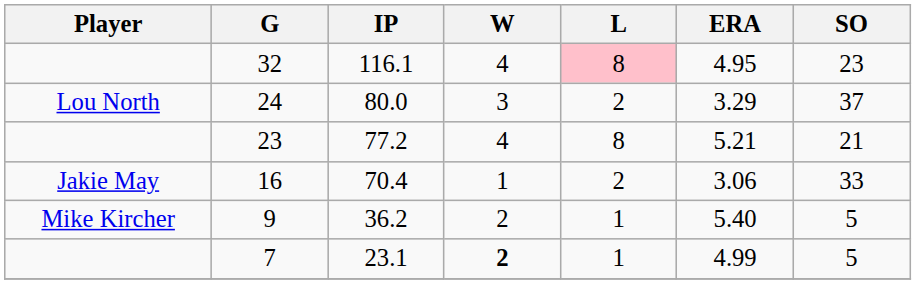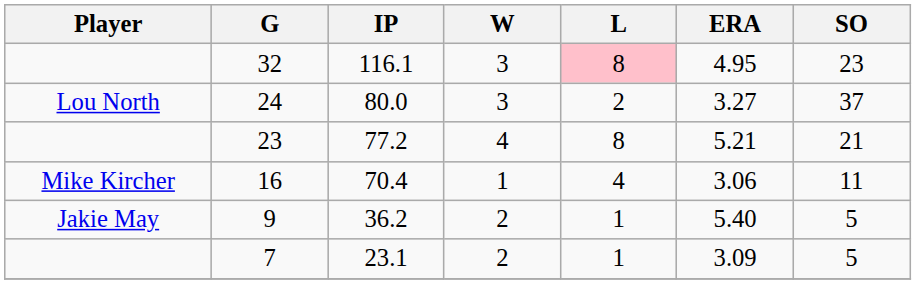32 | W: 4 -> 3
24 | ERA: 3.29 -> 3.27
16 | Player: Jakie May -> Mike Kircher
16 | L: 2 -> 4
16 | SO: 33 -> 11
9 | Player: Mike Kircher -> Jakie May
7 | W: bold -> normal
7 | ERA: 4.99 -> 3.09
